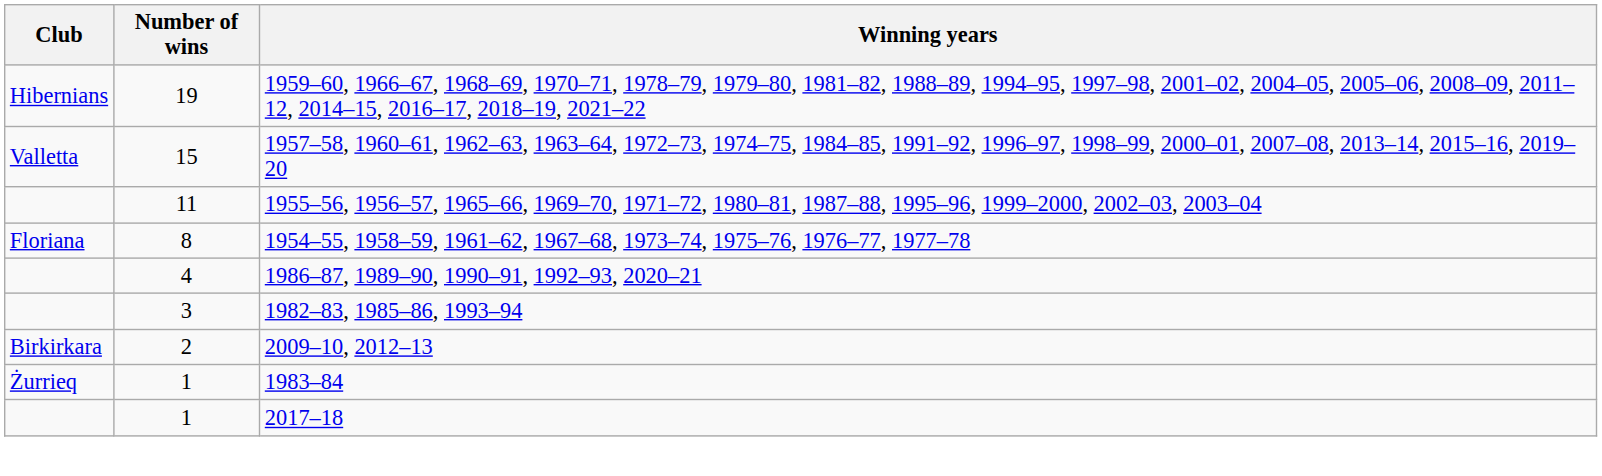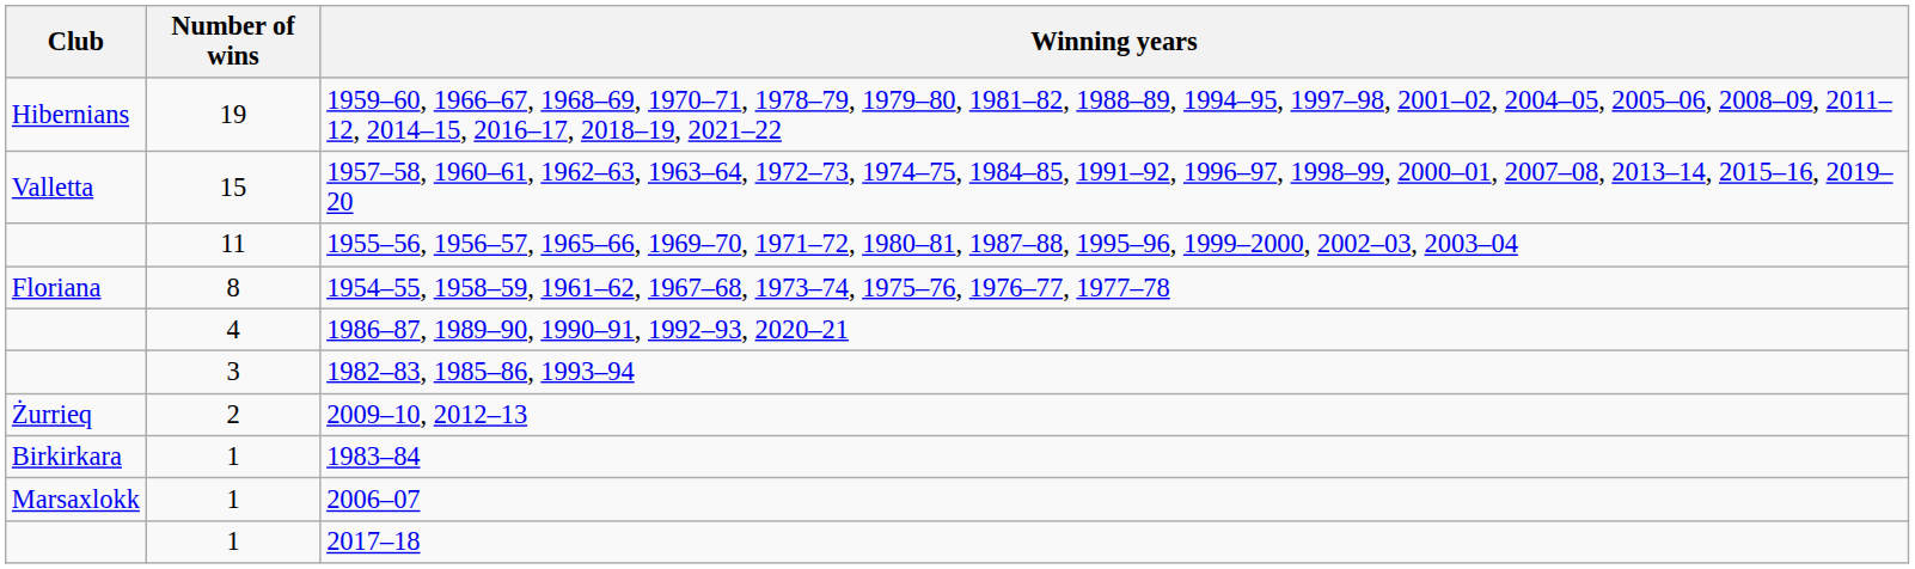2009–10, 2012–13 | Club: Birkirkara -> Żurrieq
1983–84 | Club: Żurrieq -> Birkirkara
+ row: Marsaxlokk | 1 | 2006–07
